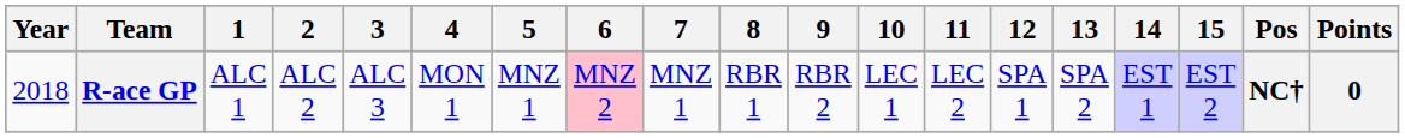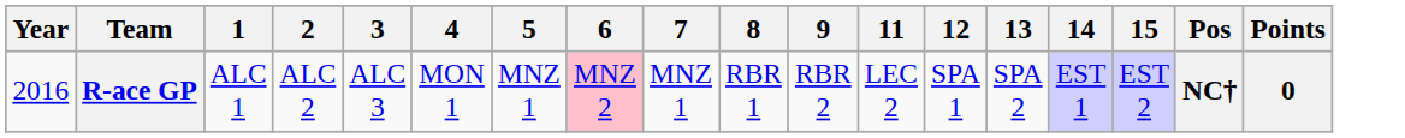- column: 10 | LEC 1
R-ace GP | Year: 2018 -> 2016
